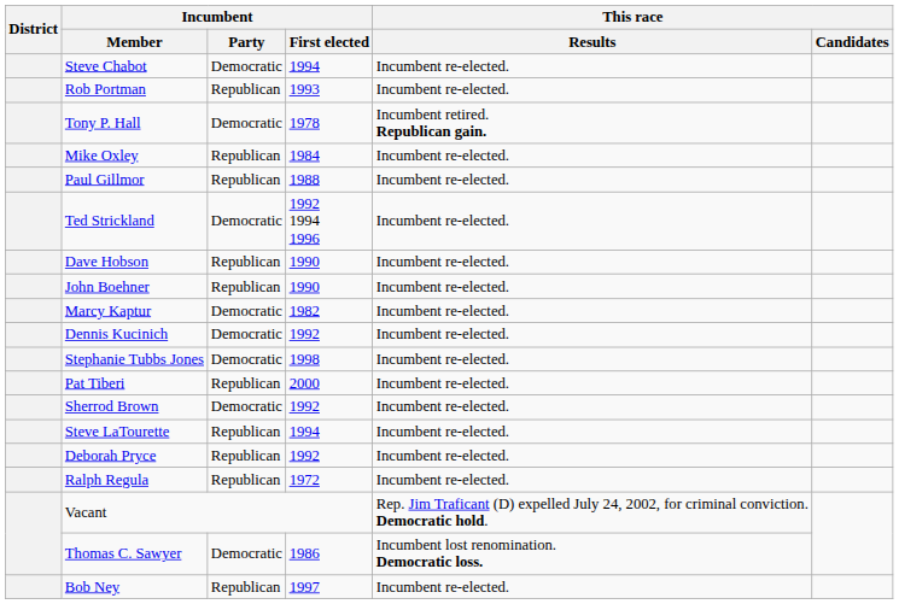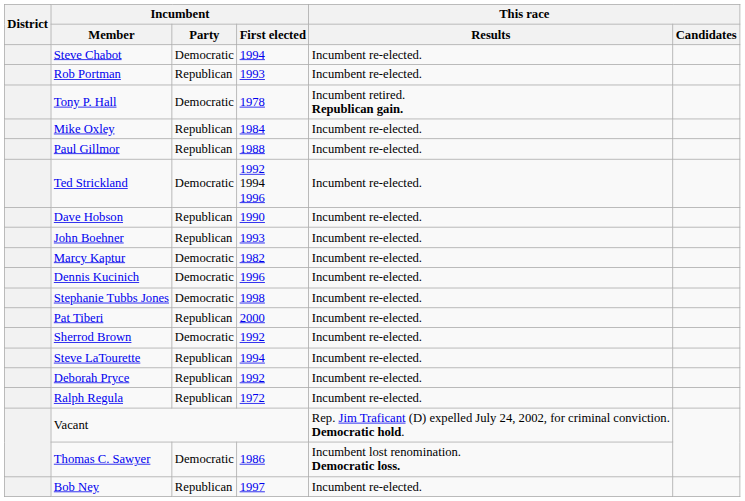John Boehner | Incumbent / First elected: 1990 -> 1993
Dennis Kucinich | Incumbent / First elected: 1992 -> 1996
